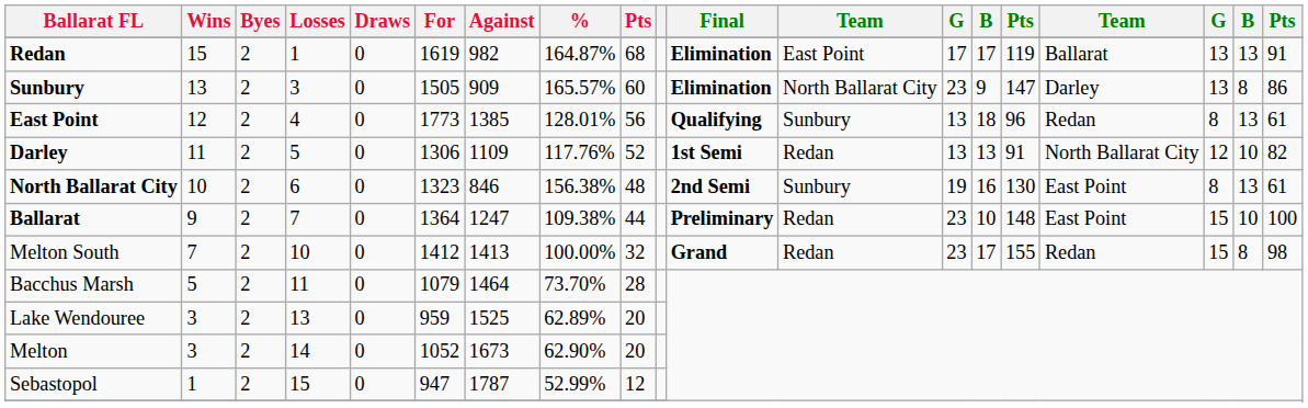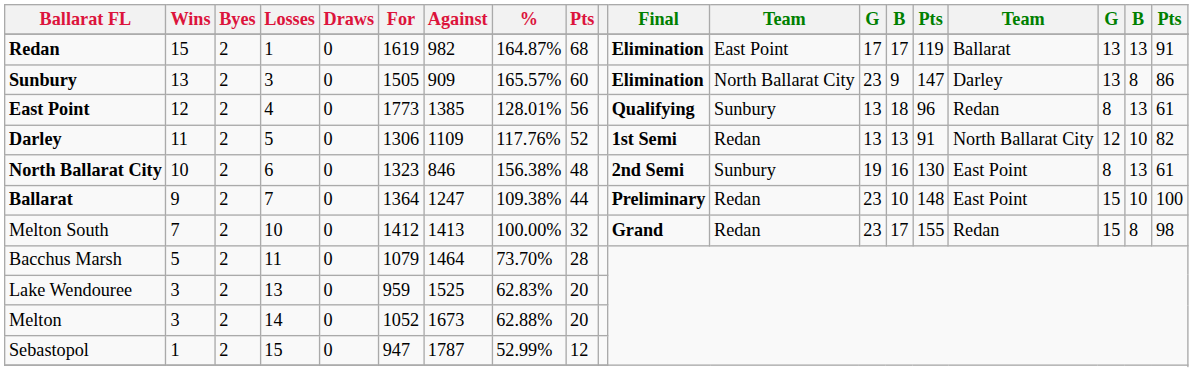Lake Wendouree | %: 62.89% -> 62.83%
Melton | %: 62.90% -> 62.88%
